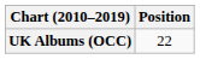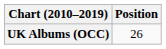UK Albums (OCC) | Position: 22 -> 26
